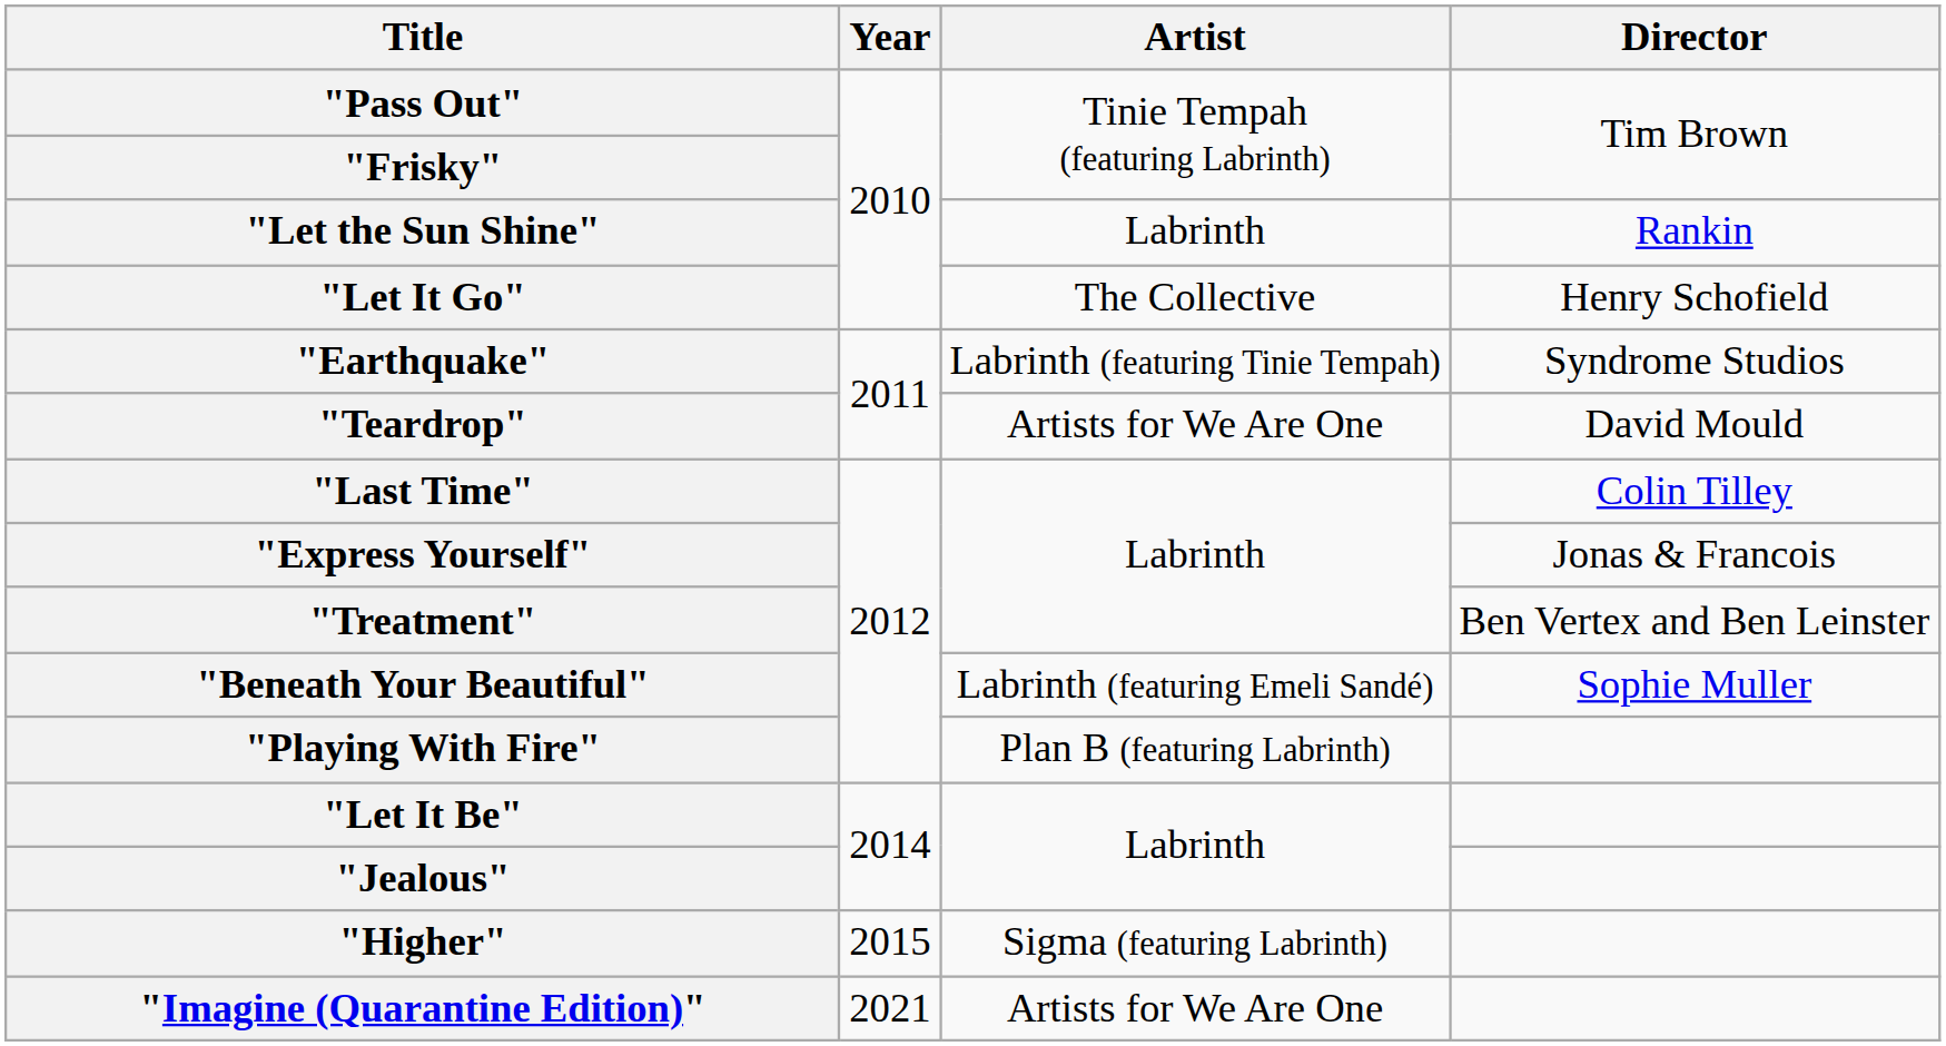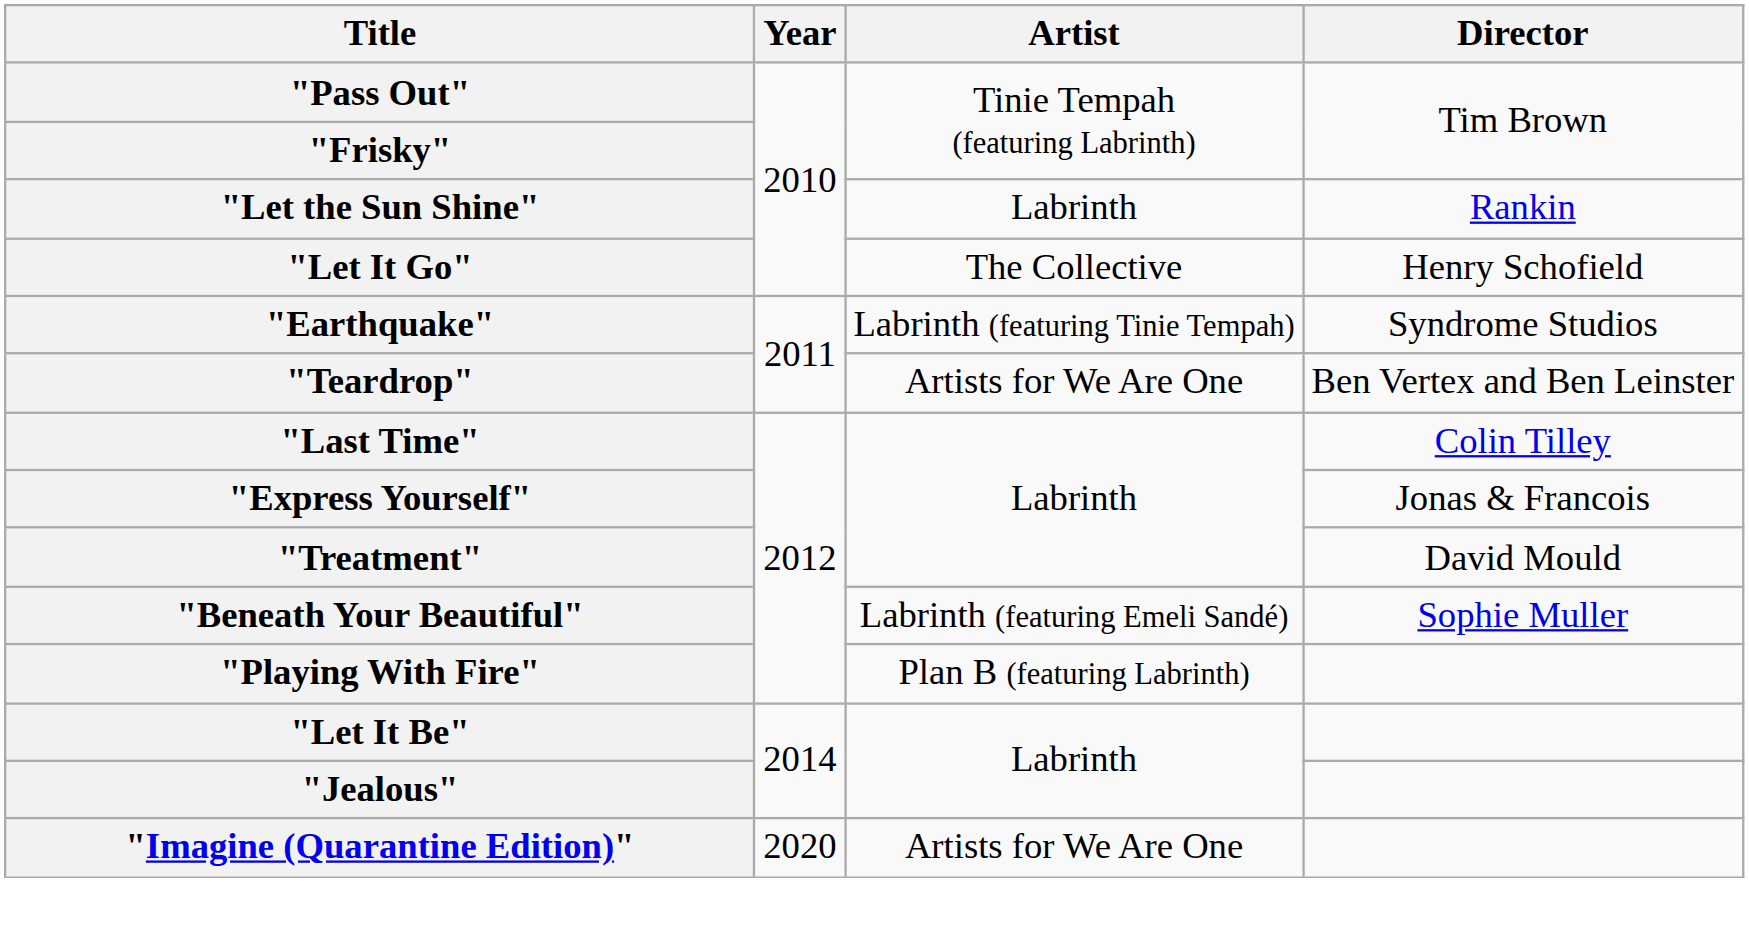"Teardrop" | Director: David Mould -> Ben Vertex and Ben Leinster
"Treatment" | Director: Ben Vertex and Ben Leinster -> David Mould
- row: "Higher" | 2015 | Sigma (featuring Labrinth)
"Imagine (Quarantine Edition)" | Year: 2021 -> 2020
